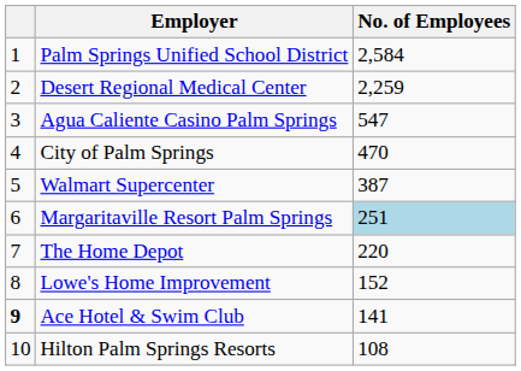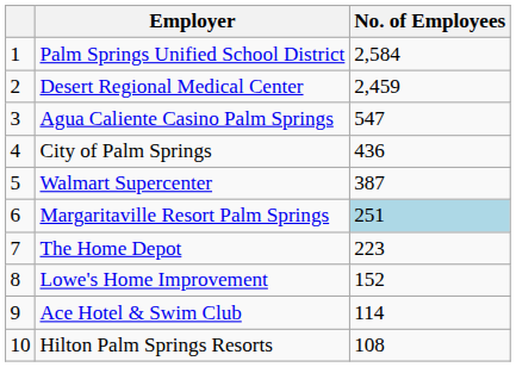Desert Regional Medical Center | No. of Employees: 2,259 -> 2,459
City of Palm Springs | No. of Employees: 470 -> 436
The Home Depot | No. of Employees: 220 -> 223
Ace Hotel & Swim Club | column 1: bold -> normal
Ace Hotel & Swim Club | No. of Employees: 141 -> 114
